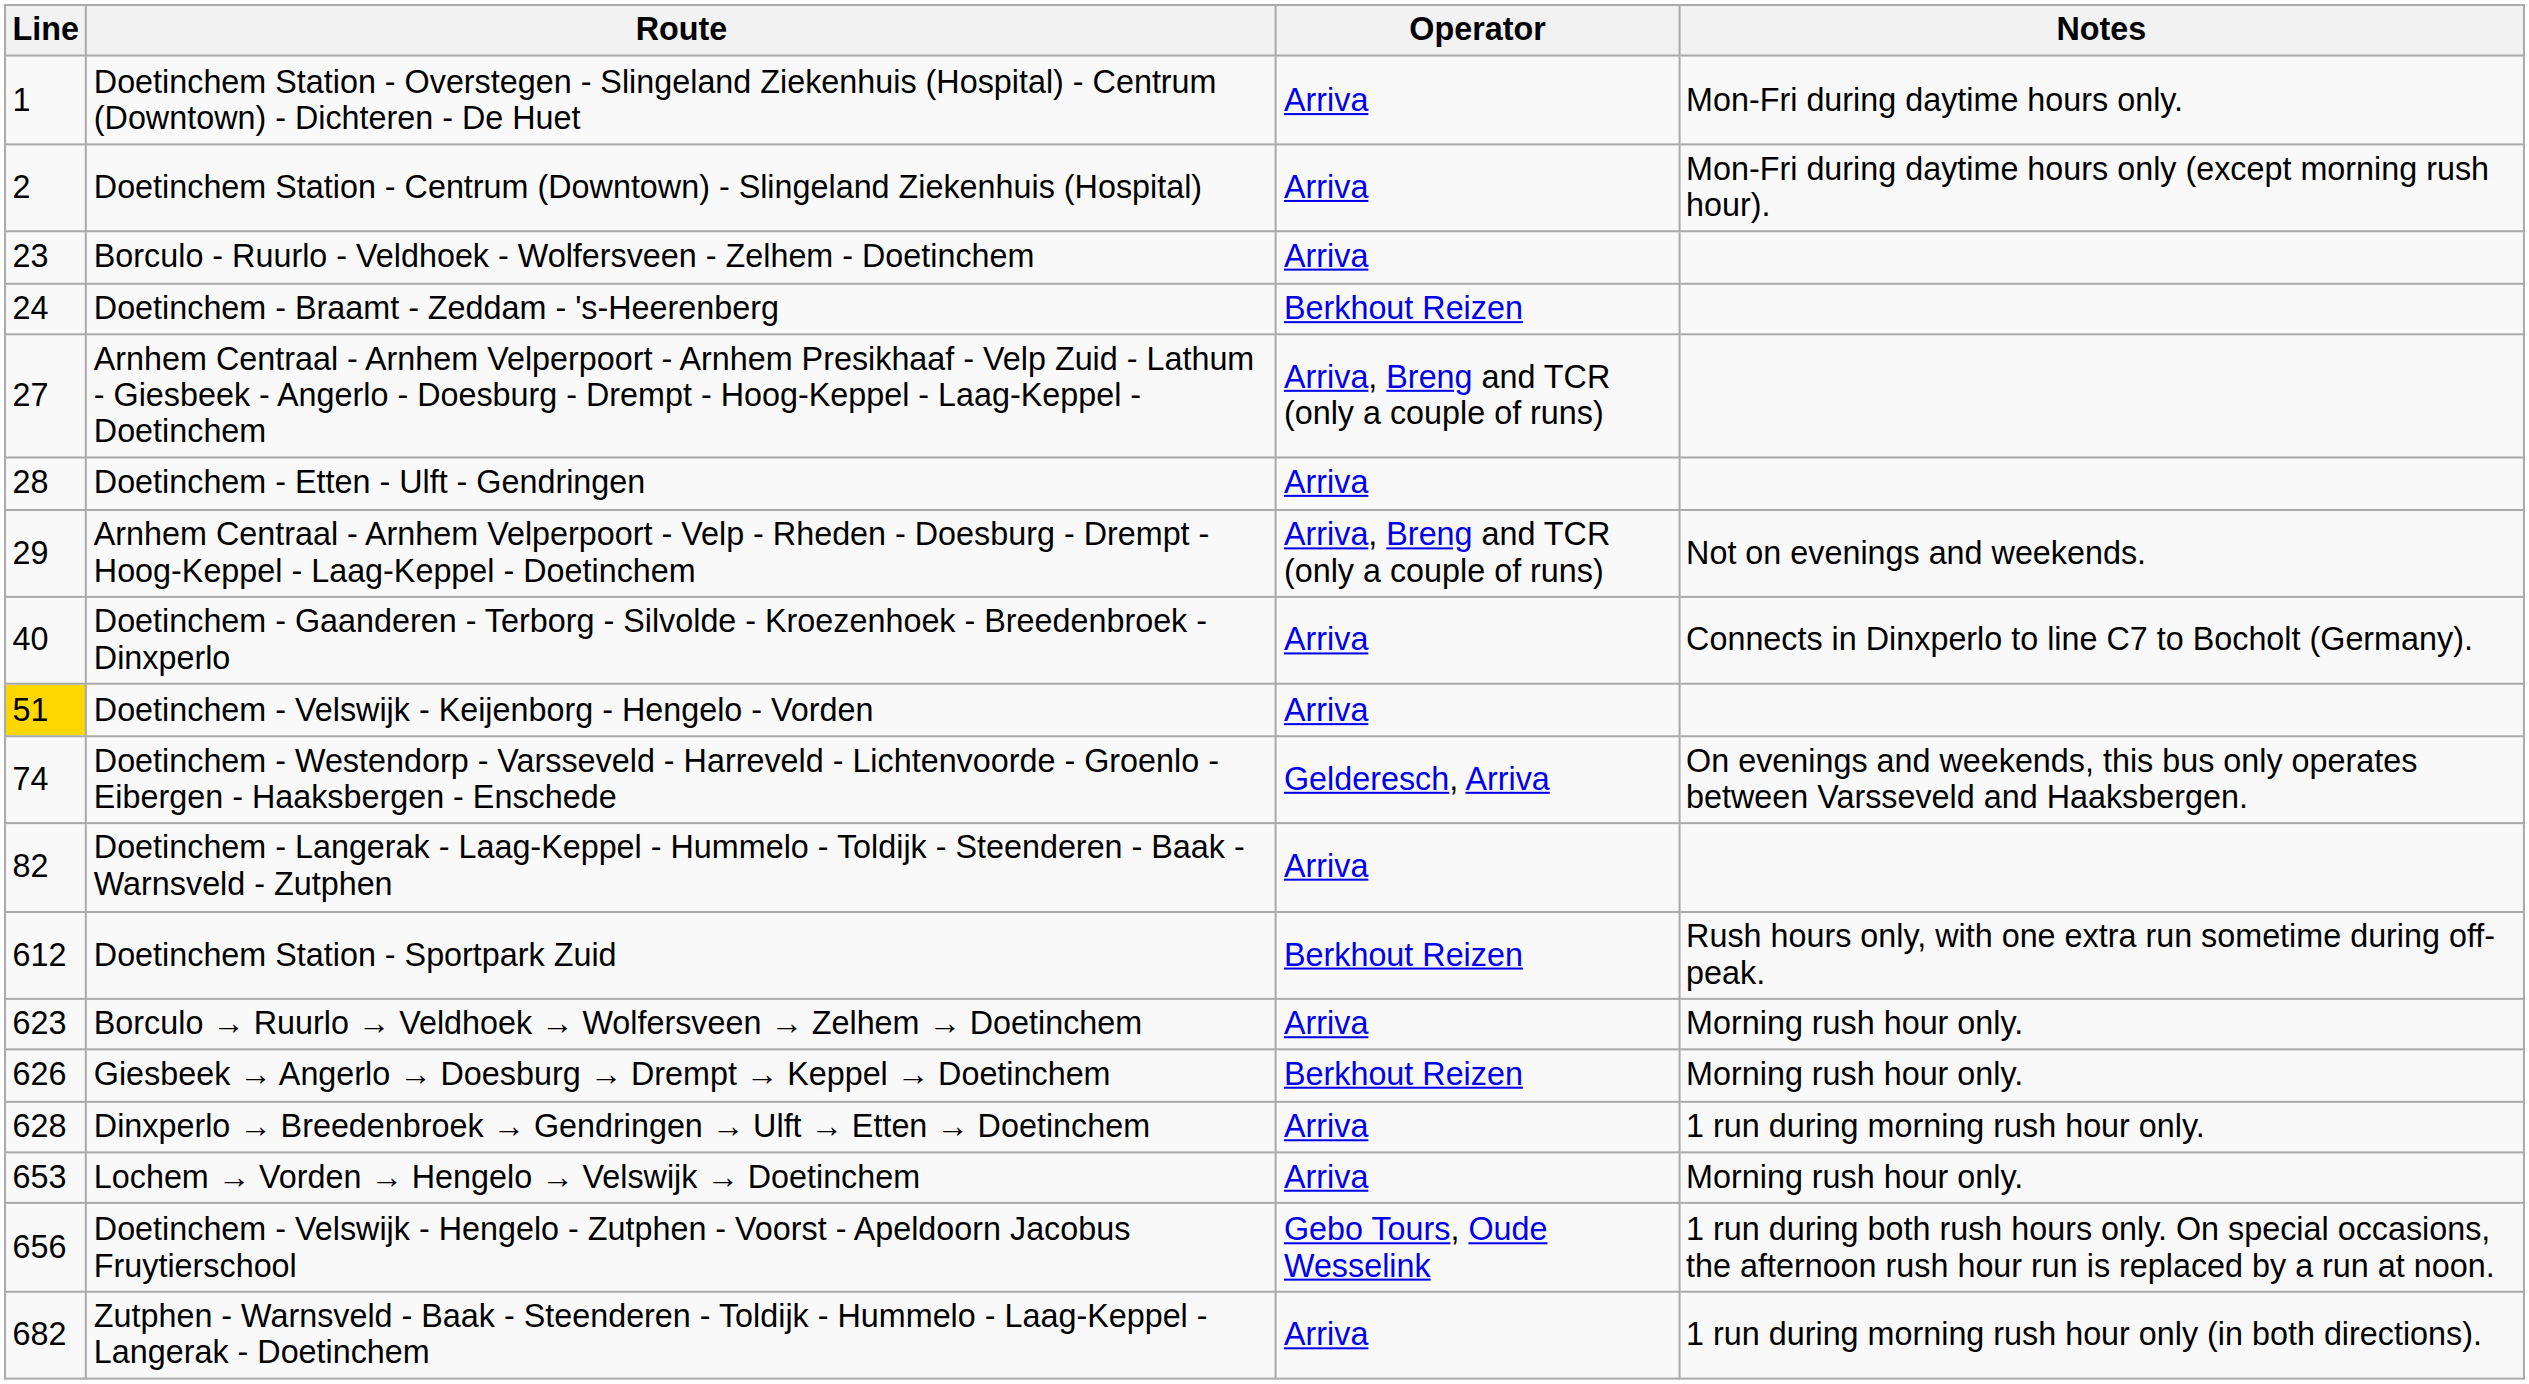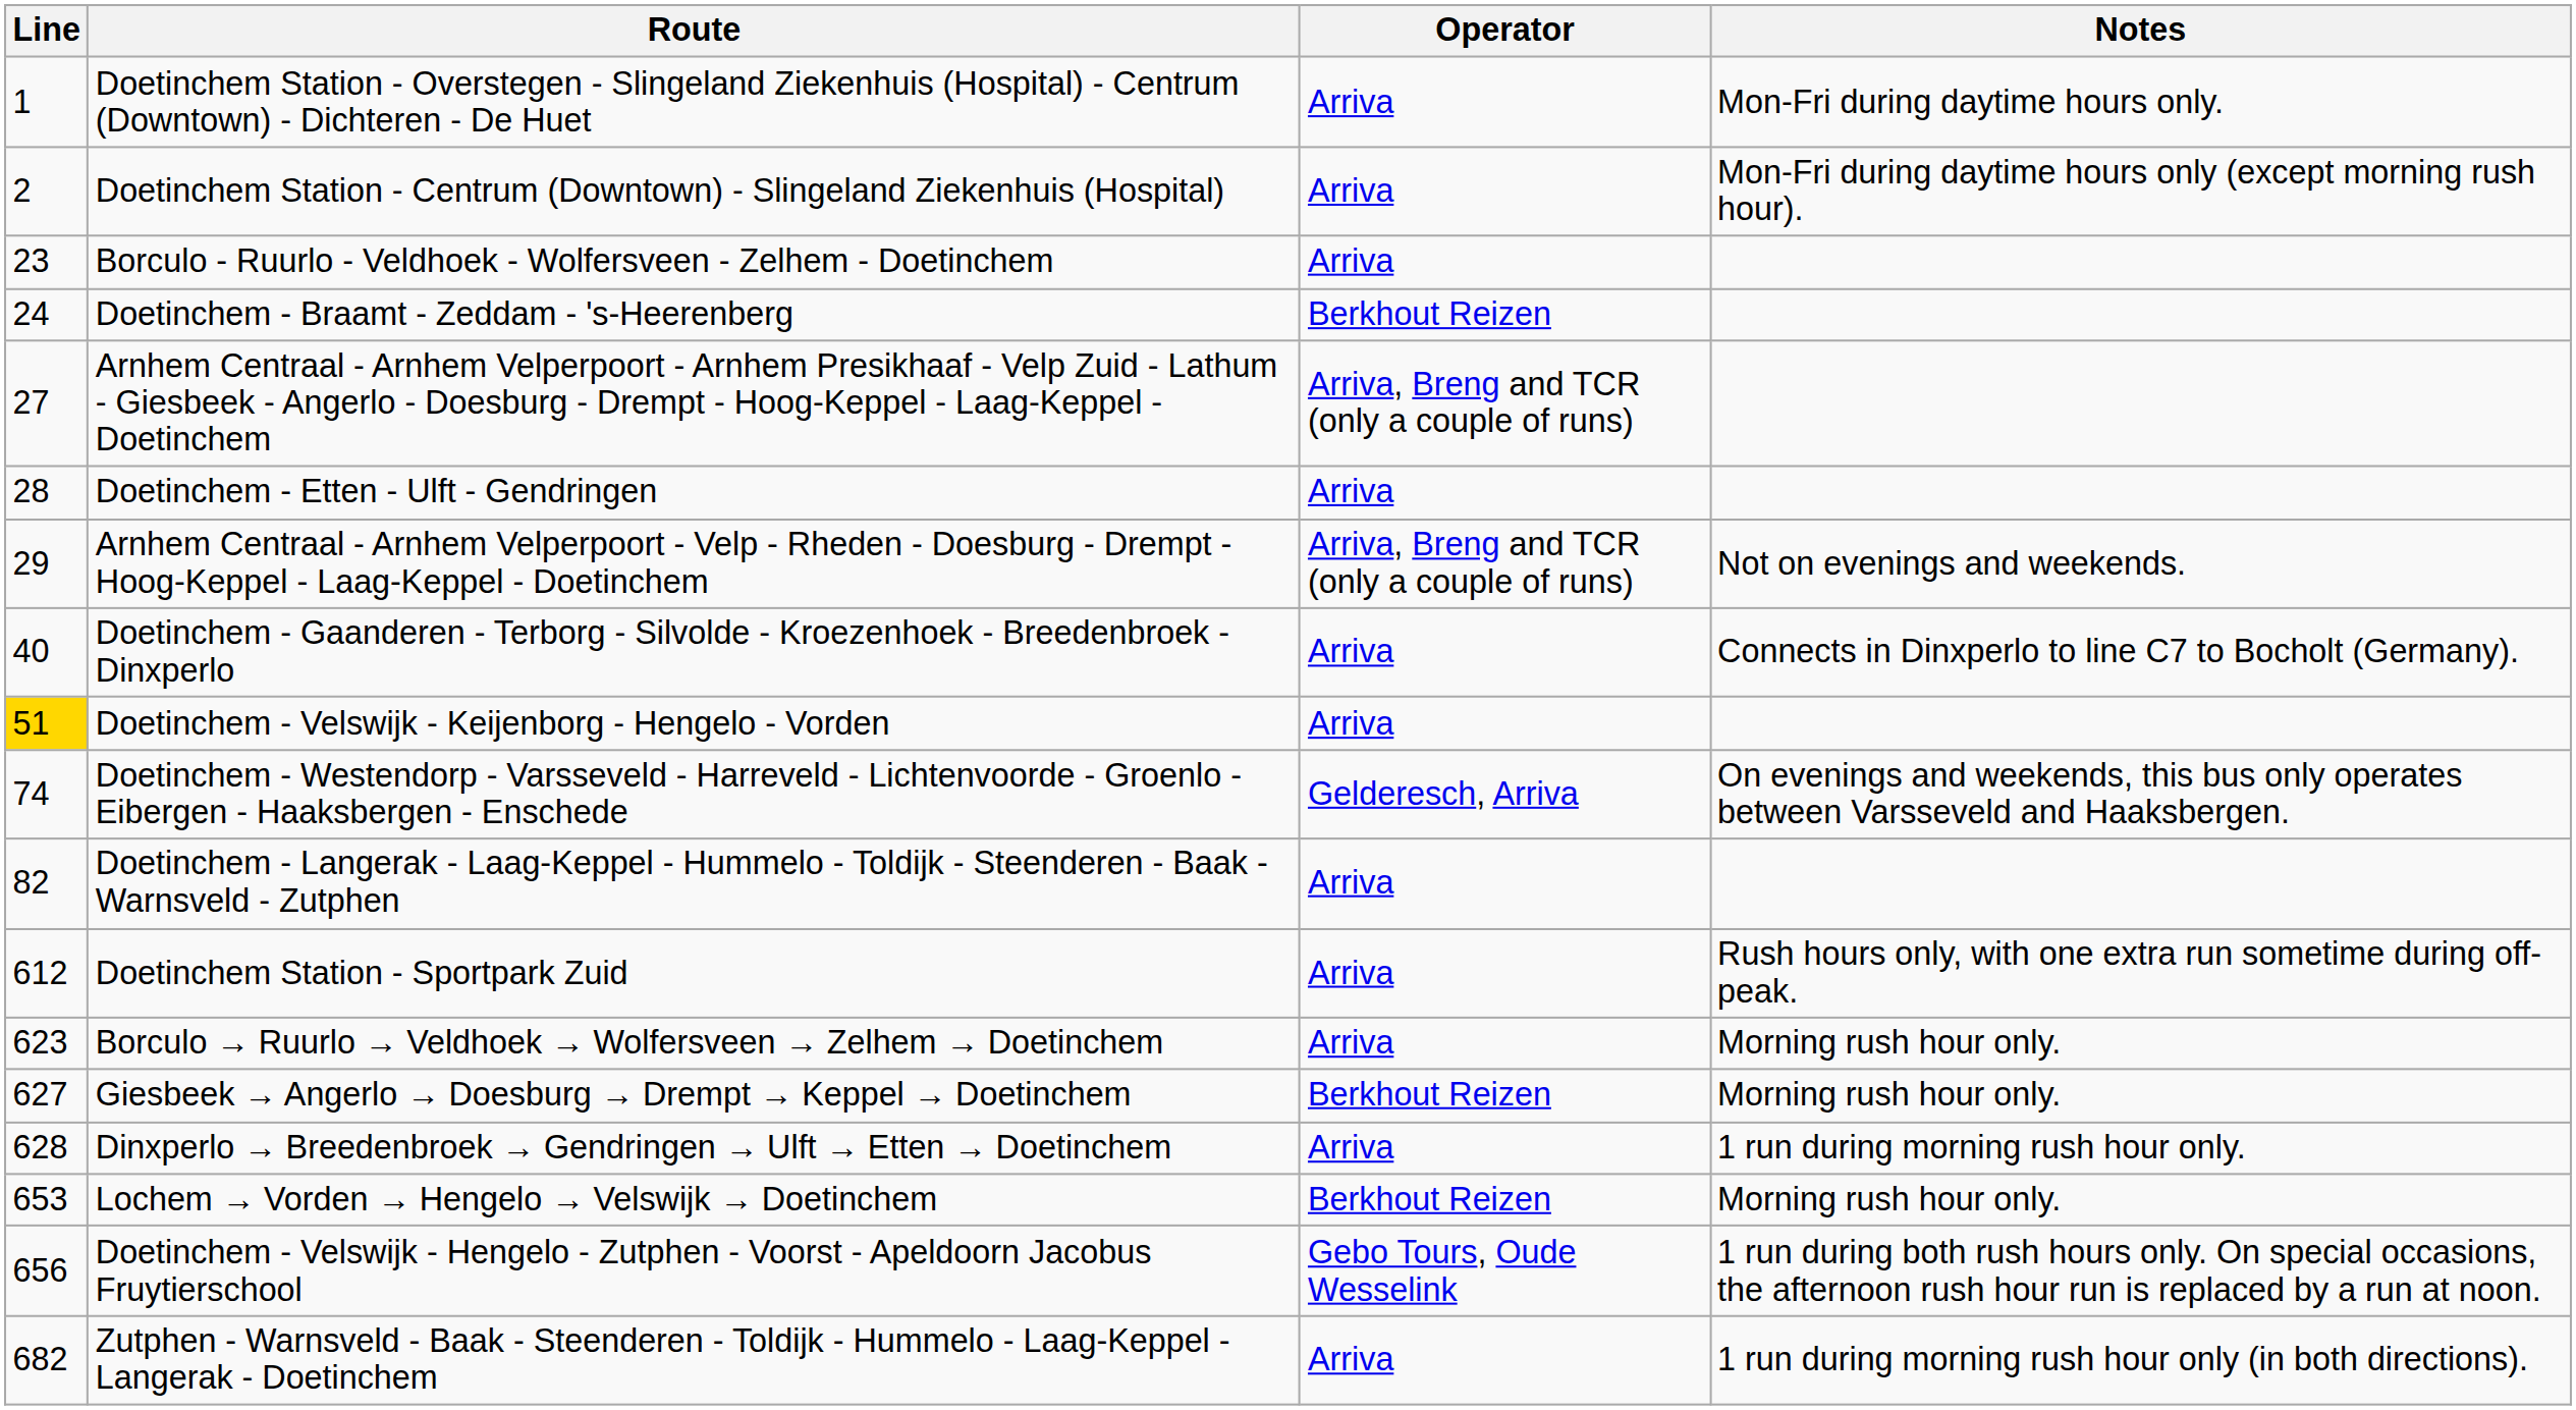Doetinchem Station - Sportpark Zuid | Operator: Berkhout Reizen -> Arriva
Giesbeek → Angerlo → Doesburg → Drempt → Keppel → Doetinchem | Line: 626 -> 627
Lochem → Vorden → Hengelo → Velswijk → Doetinchem | Operator: Arriva -> Berkhout Reizen
